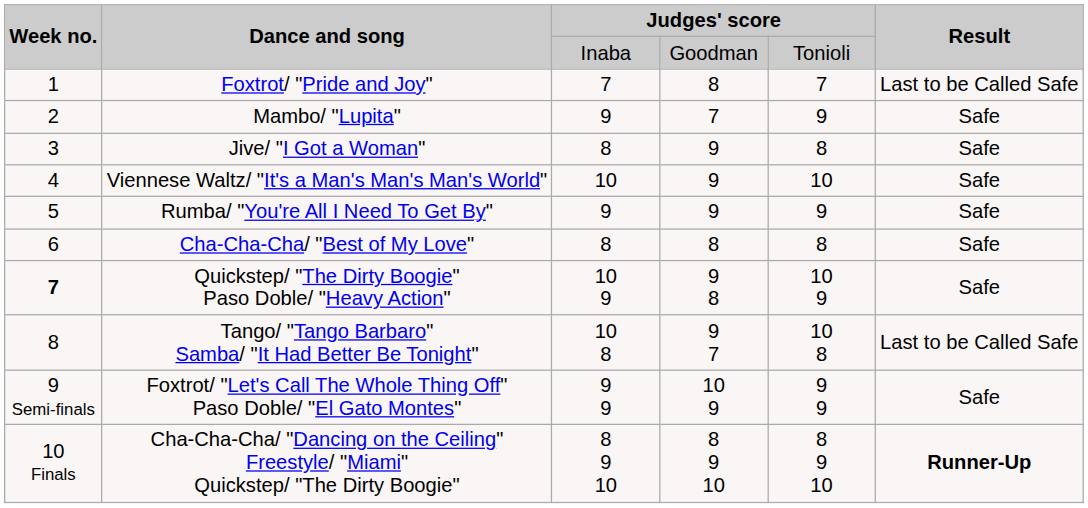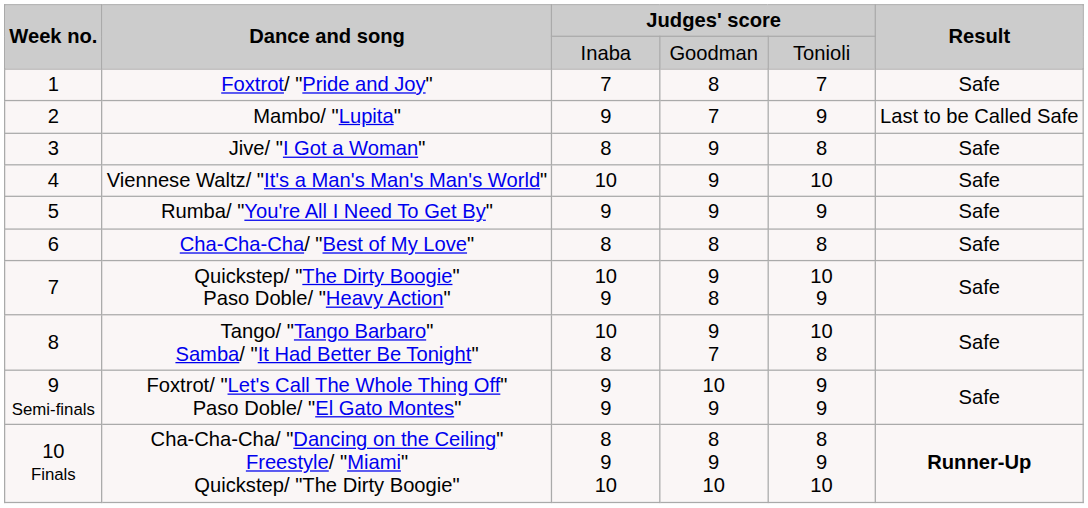Foxtrot/ "Pride and Joy" | Result: Last to be Called Safe -> Safe
Mambo/ "Lupita" | Result: Safe -> Last to be Called Safe
Quickstep/ "The Dirty Boogie" Paso Doble/ "Heavy Action" | Week no.: bold -> normal
Tango/ "Tango Barbaro" Samba/ "It Had Better Be Tonight" | Result: Last to be Called Safe -> Safe
